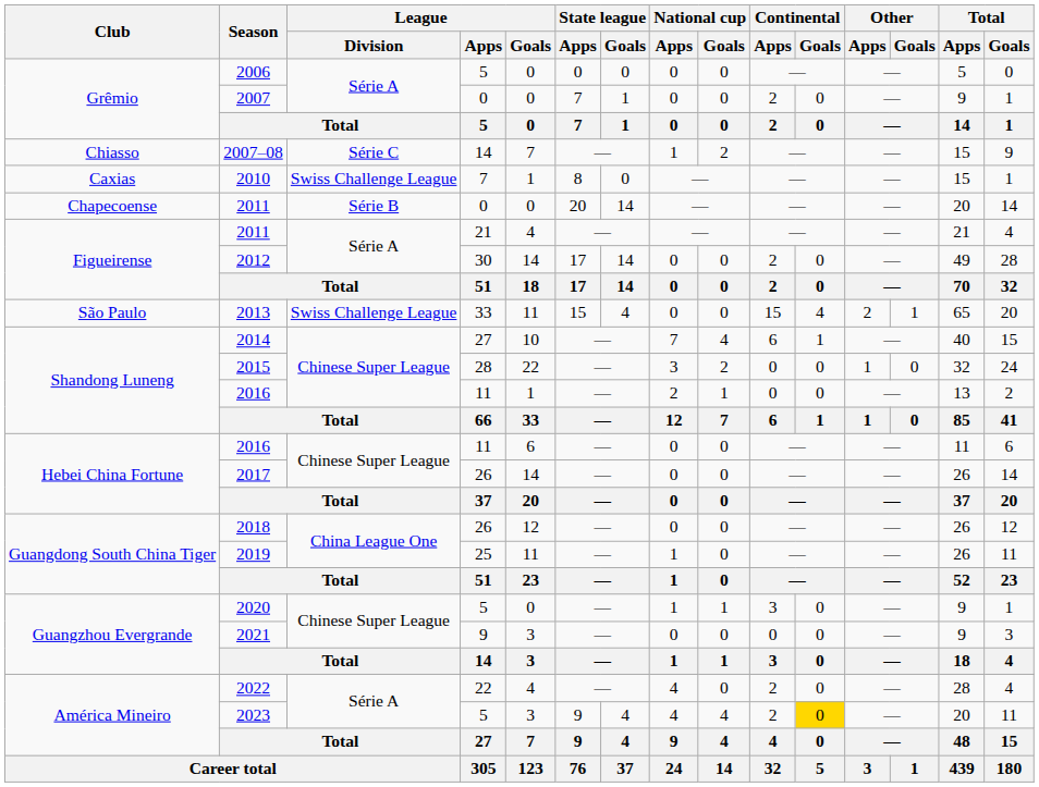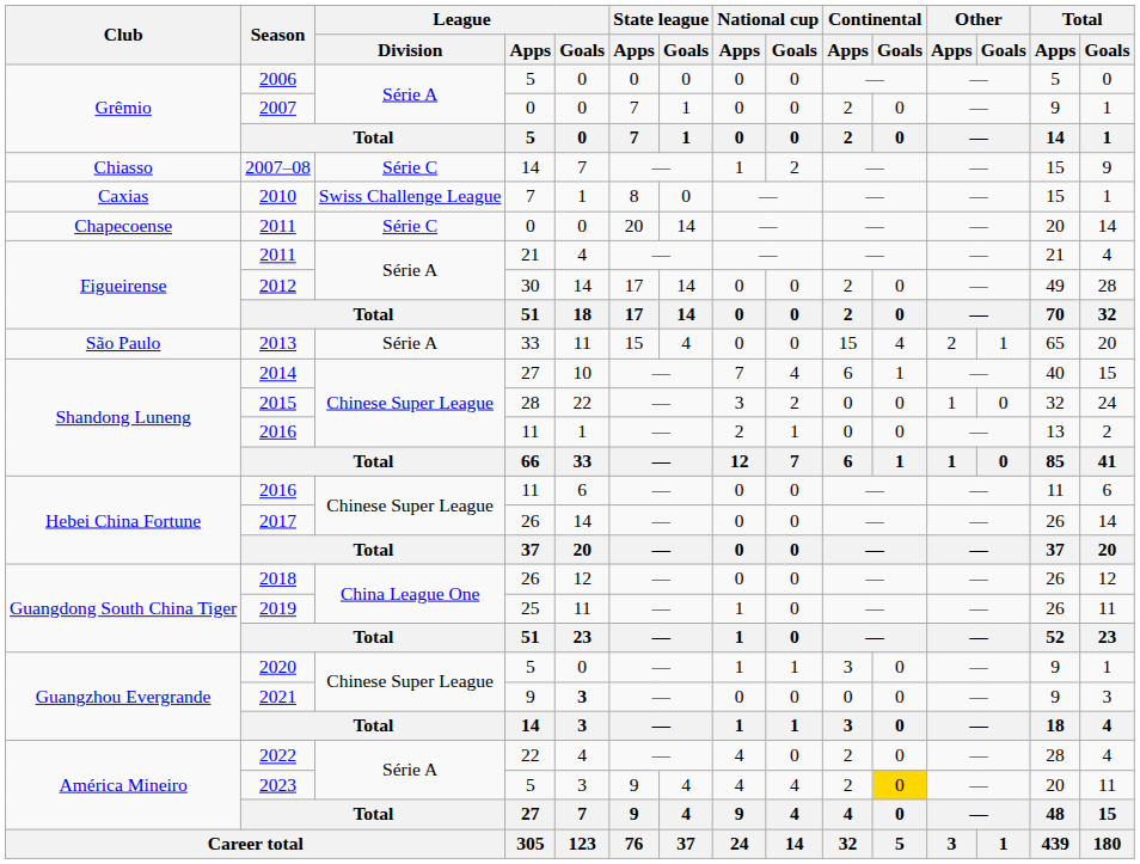Chapecoense / 2011 | League / Division: Série B -> Série C
2013 | League / Division: Swiss Challenge League -> Série A
2021 | League / Goals: normal -> bold
